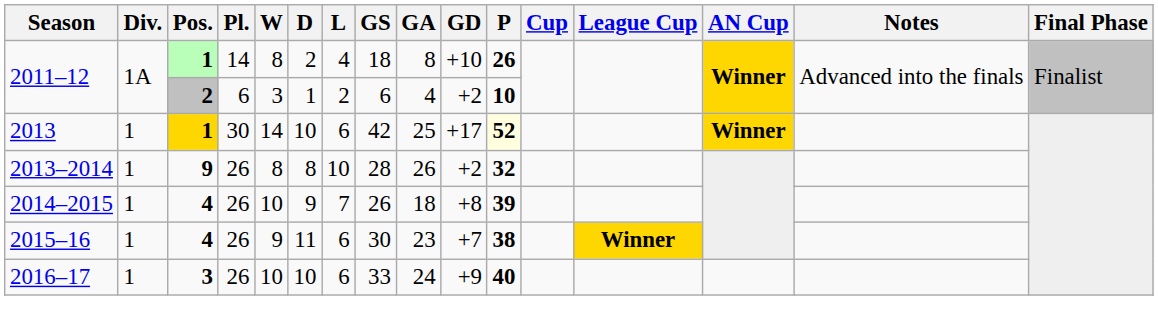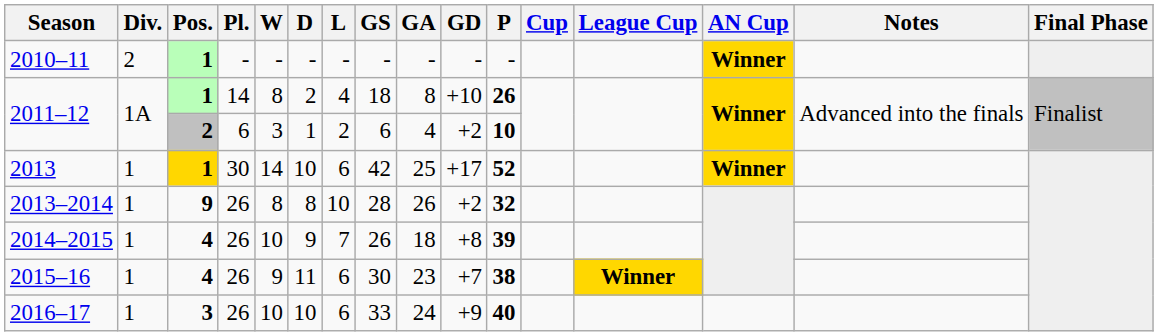+ row: 2010–11 | 2 | 1 | - | - | - | - | - | - | - | - | Winner
2013 | P: lightyellow background -> no background
